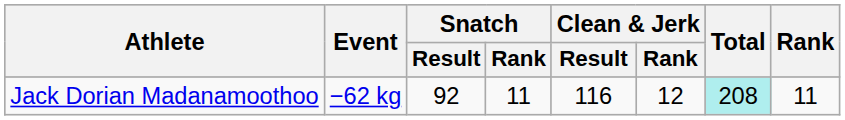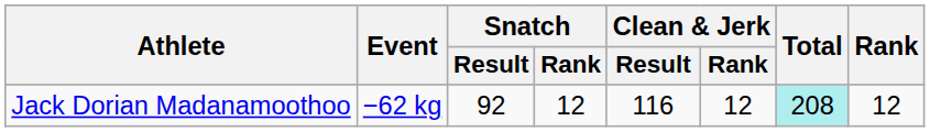Jack Dorian Madanamoothoo | Snatch / Rank: 11 -> 12
Jack Dorian Madanamoothoo | Rank: 11 -> 12
